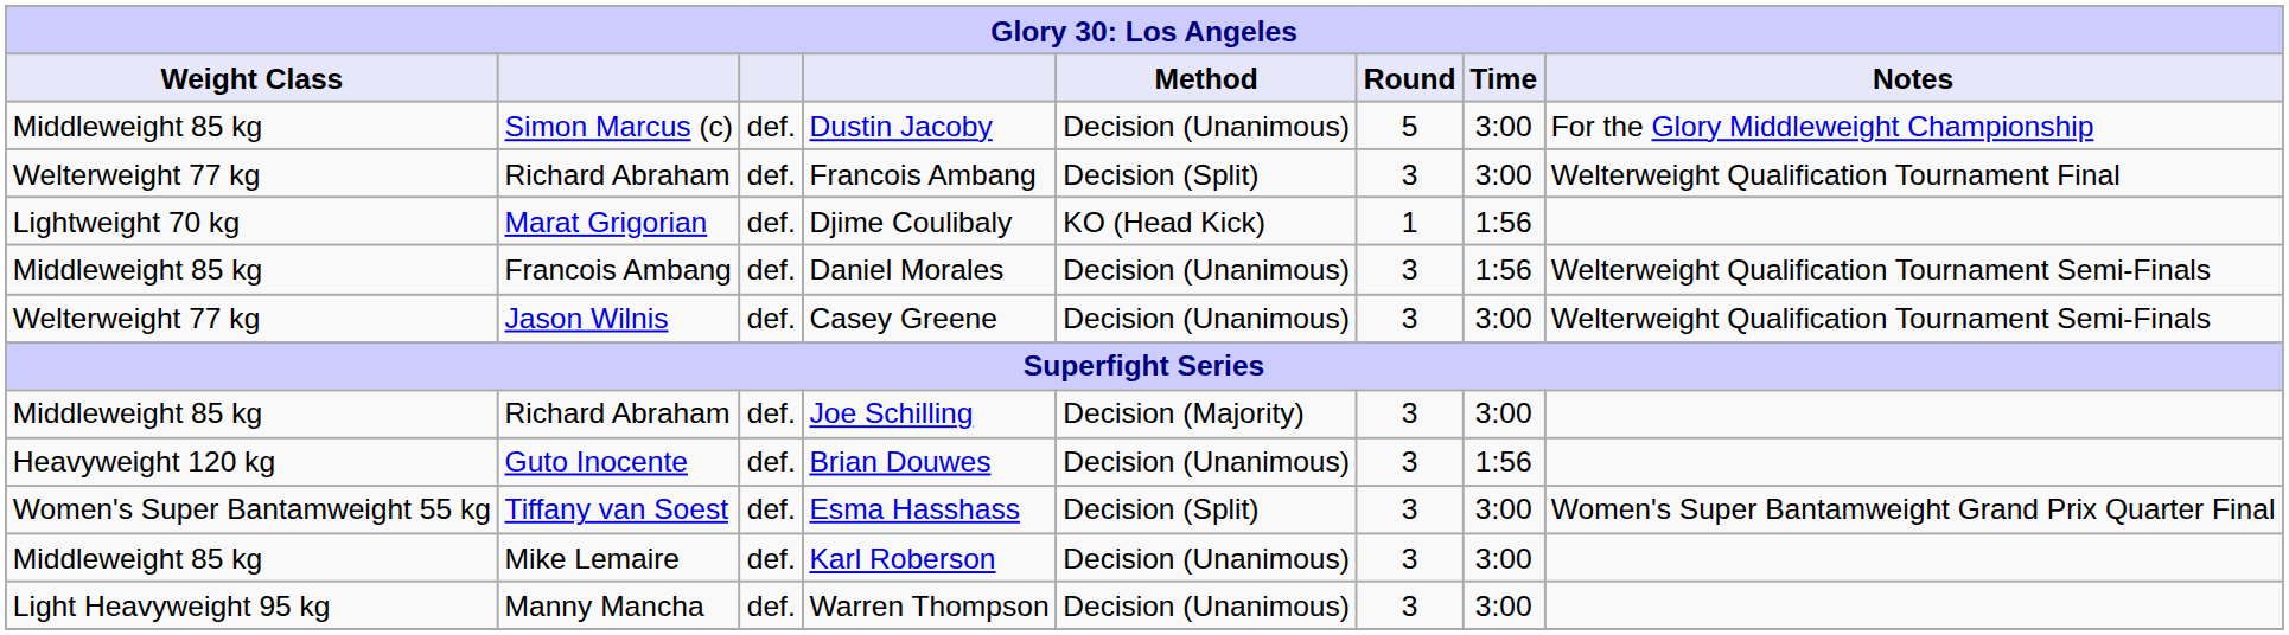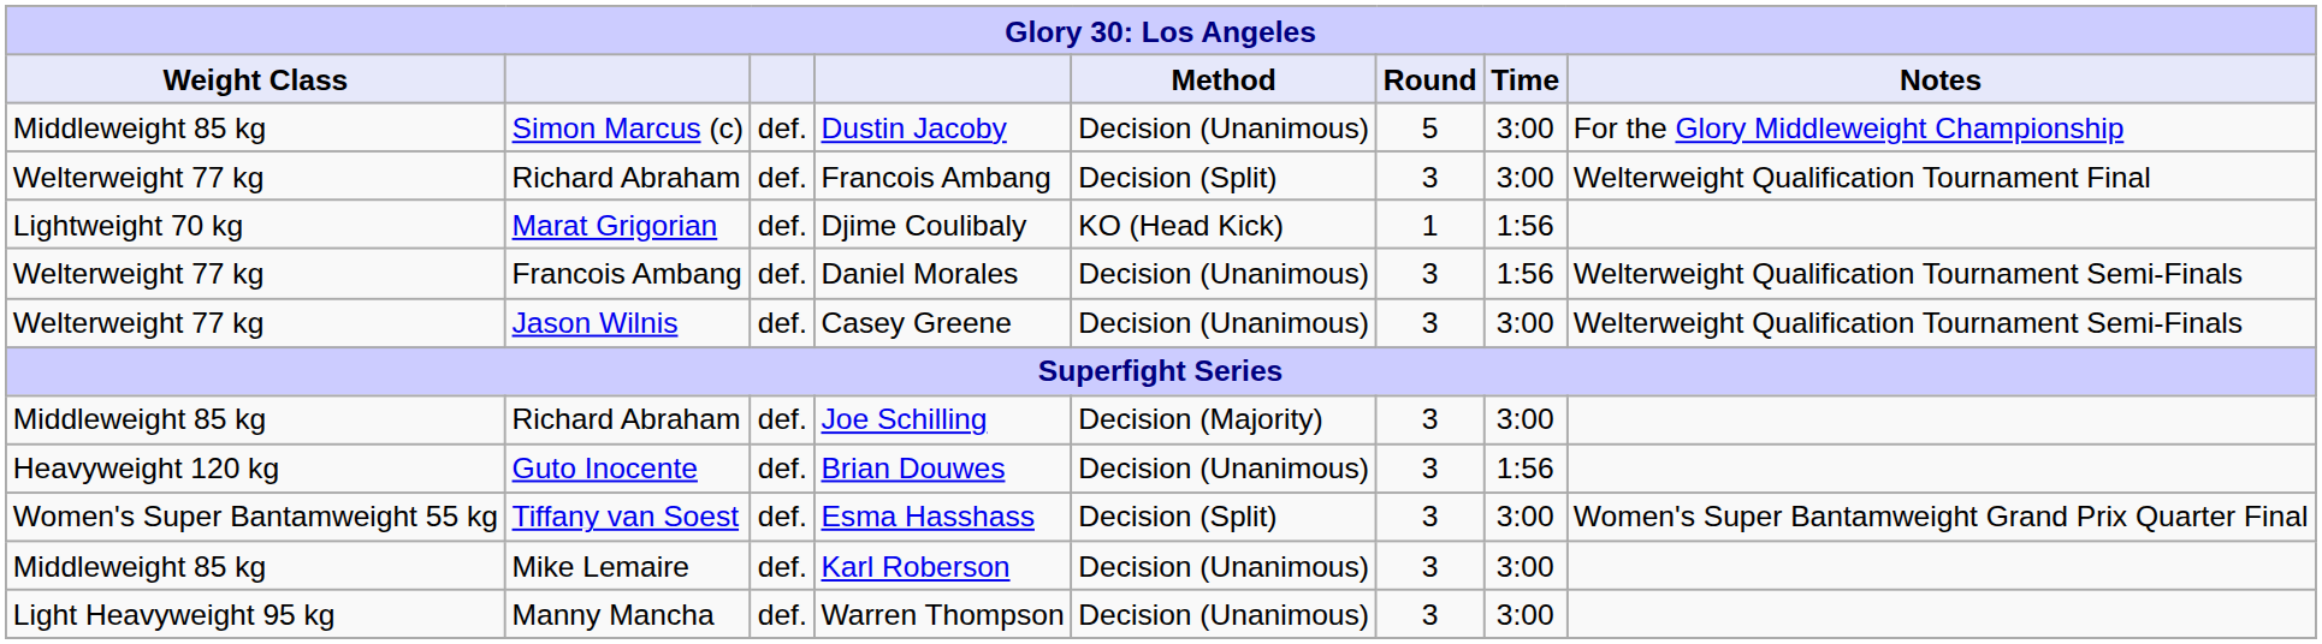Daniel Morales | Weight Class: Middleweight 85 kg -> Welterweight 77 kg
